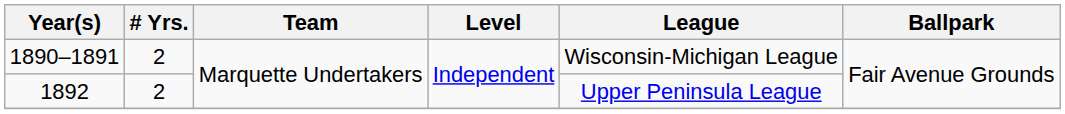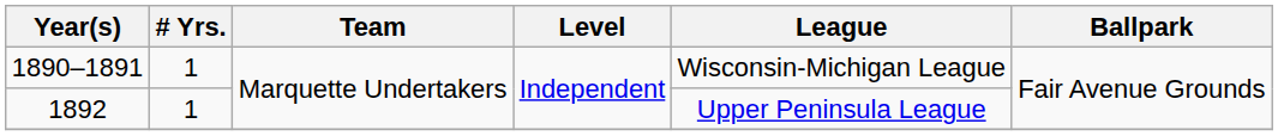1890–1891 | # Yrs.: 2 -> 1
1892 | # Yrs.: 2 -> 1
